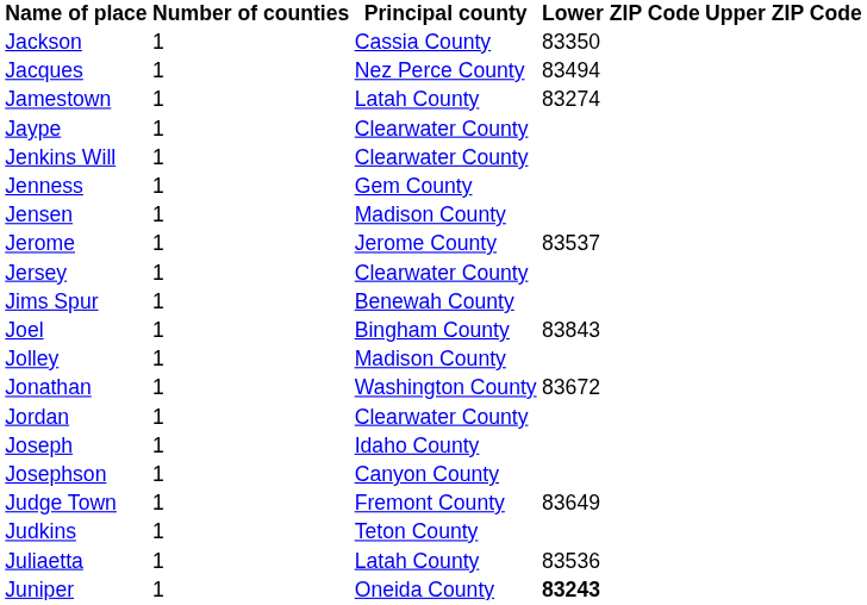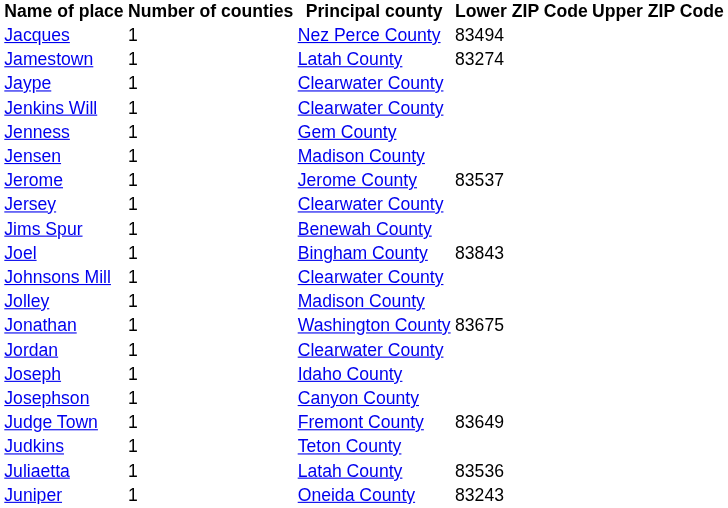- row: Jackson | 1 | Cassia County | 83350
+ row: Johnsons Mill | 1 | Clearwater County
Jonathan | Lower ZIP Code: 83672 -> 83675
Juniper | Lower ZIP Code: bold -> normal
